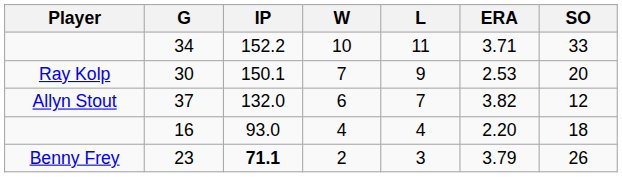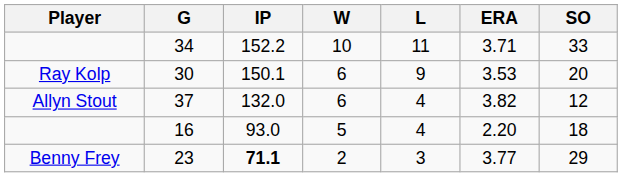30 | W: 7 -> 6
30 | ERA: 2.53 -> 3.53
37 | L: 7 -> 4
16 | W: 4 -> 5
23 | ERA: 3.79 -> 3.77
23 | SO: 26 -> 29
